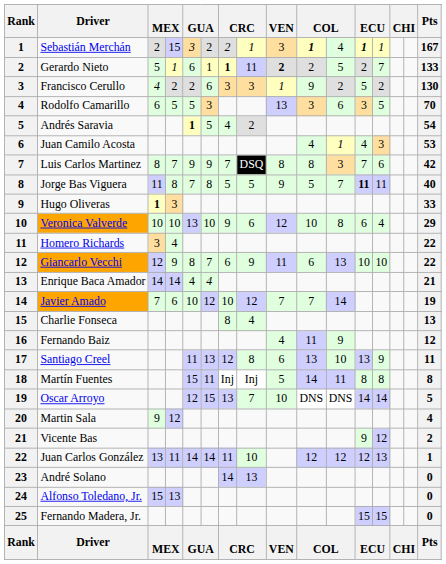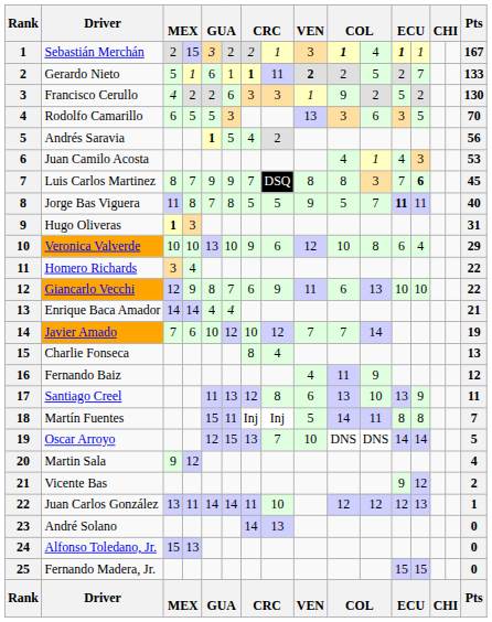Andrés Saravia | Pts: 54 -> 56
Luis Carlos Martinez | column 13: normal -> bold
Luis Carlos Martinez | Pts: 42 -> 45
Hugo Oliveras | Pts: 33 -> 31
Martín Fuentes | Pts: 8 -> 7
